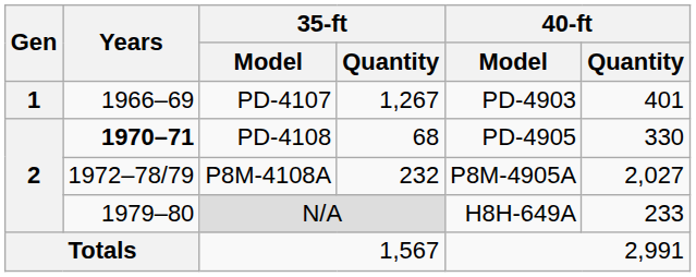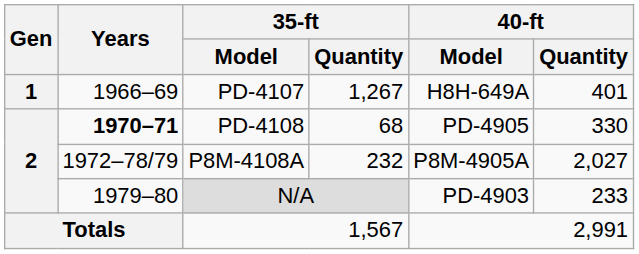PD-4107 | 40-ft / Model: PD-4903 -> H8H-649A
N/A | 40-ft / Model: H8H-649A -> PD-4903
